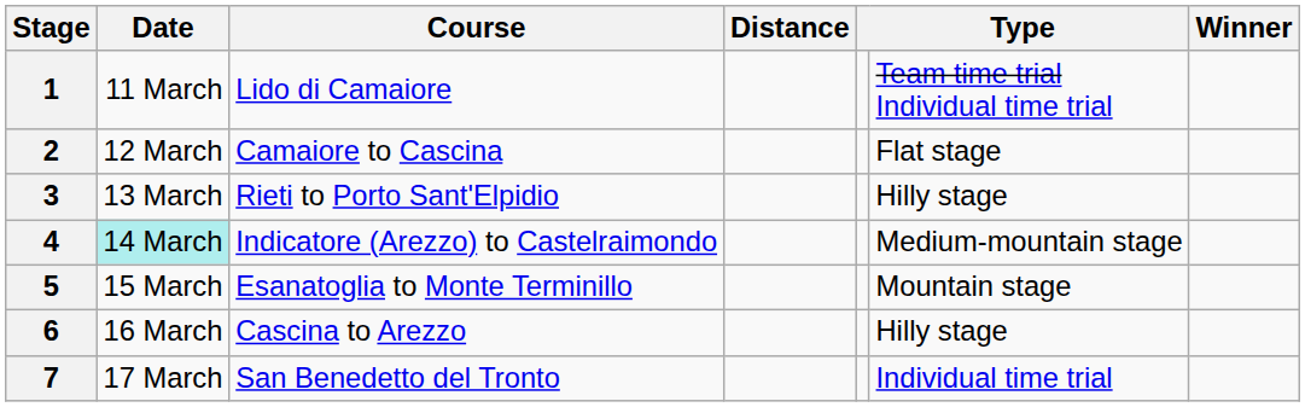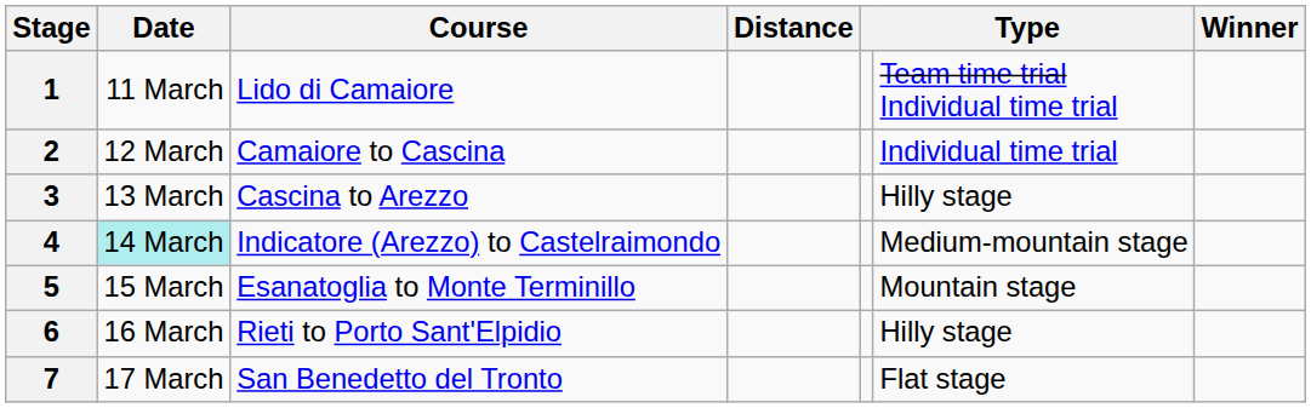2 | column 6: Flat stage -> Individual time trial
3 | Course: Rieti to Porto Sant'Elpidio -> Cascina to Arezzo
6 | Course: Cascina to Arezzo -> Rieti to Porto Sant'Elpidio
7 | column 6: Individual time trial -> Flat stage
